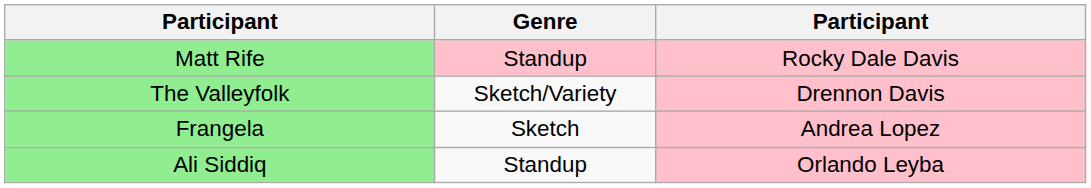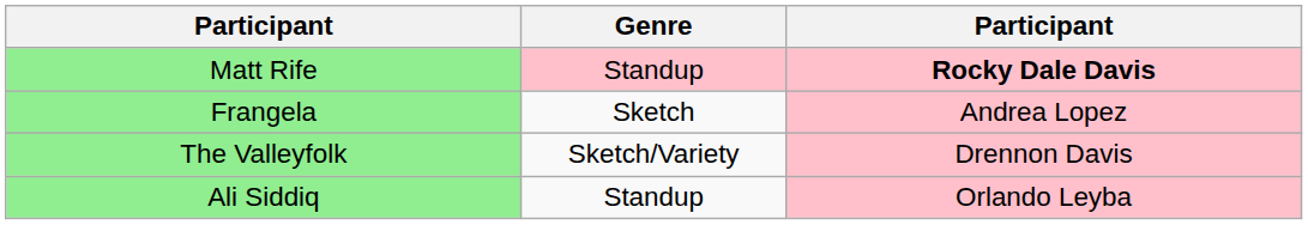Matt Rife | column 3: normal -> bold
rows swapped: Frangela <-> The Valleyfolk
